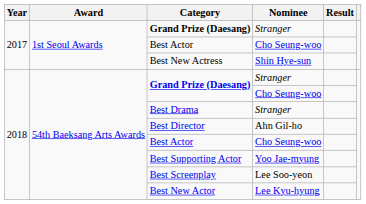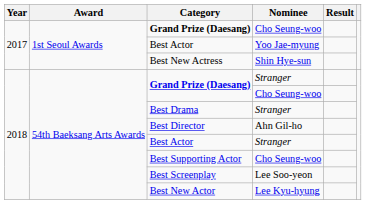2017 / Grand Prize (Daesang) | Nominee: Stranger -> Cho Seung-woo
2017 / Best Actor | Nominee: Cho Seung-woo -> Yoo Jae-myung
2018 / Best Actor | Nominee: Cho Seung-woo -> Stranger
Best Supporting Actor | Nominee: Yoo Jae-myung -> Cho Seung-woo
